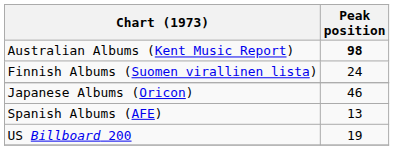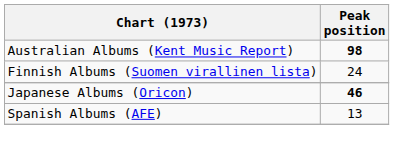Japanese Albums (Oricon) | Peak position: normal -> bold
- row: US Billboard 200 | 19
